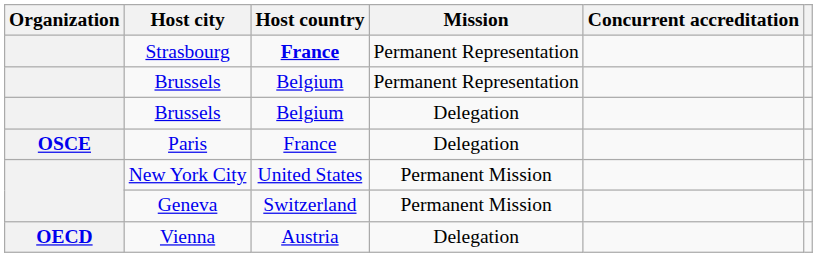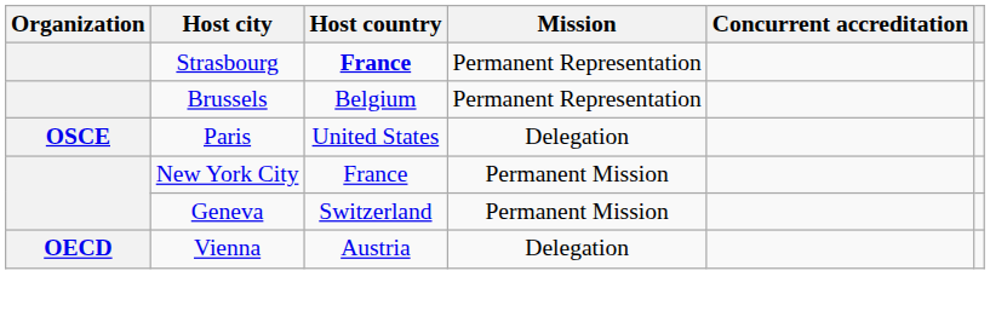- row: Brussels | Belgium | Delegation
Paris | Host country: France -> United States
New York City | Host country: United States -> France
